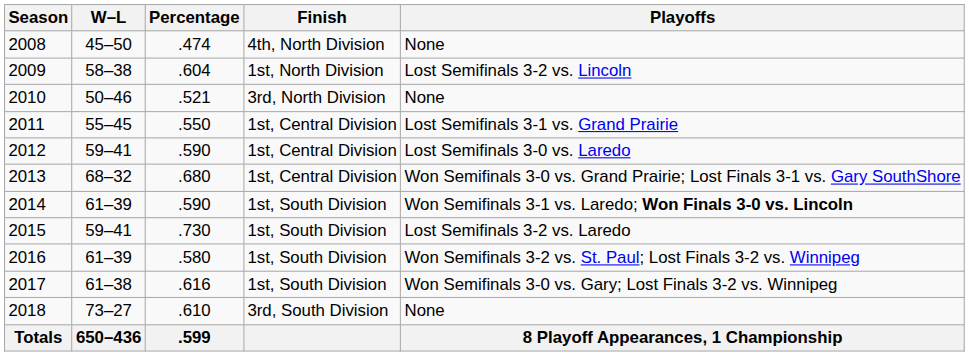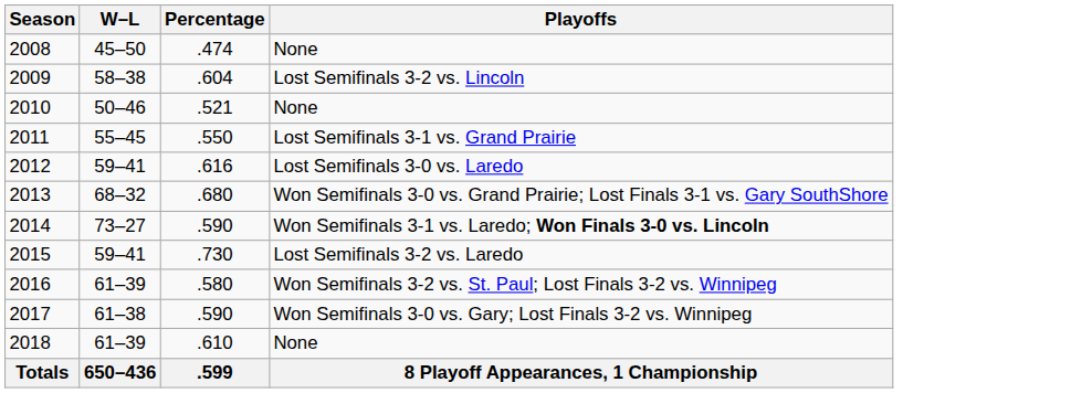- column: Finish | 4th, North Division | 1st, North Division | 3rd, North Division | 1st, Central Division | 1st, Central Division | 1st, Central Division | 1st, South Division | 1st, South Division | 1st, South Division | 1st, South Division | 3rd, South Division
2012 | Percentage: .590 -> .616
2014 | W–L: 61–39 -> 73–27
2017 | Percentage: .616 -> .590
2018 | W–L: 73–27 -> 61–39
